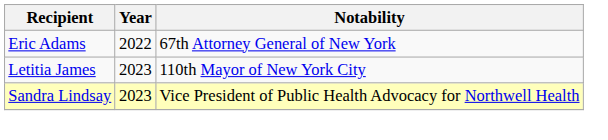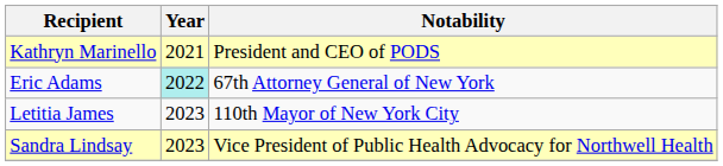+ row: Kathryn Marinello | 2021 | President and CEO of PODS
Eric Adams | Year: no background -> paleturquoise background
